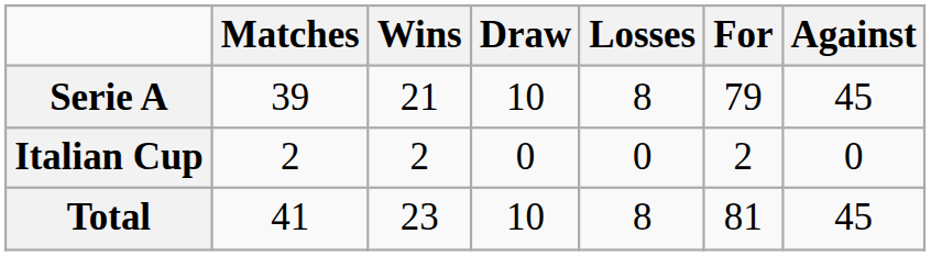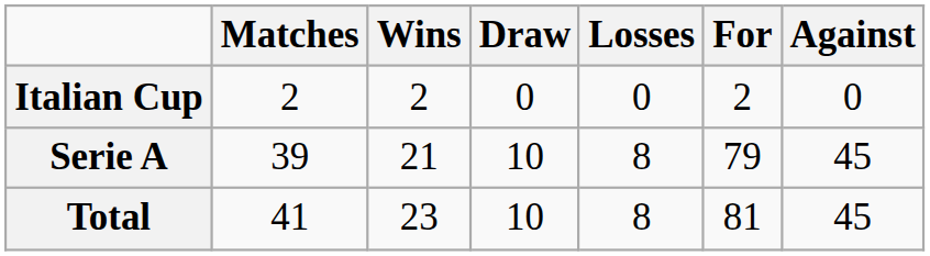rows swapped: Serie A <-> Italian Cup
